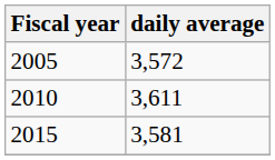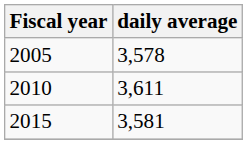2005 | daily average: 3,572 -> 3,578
